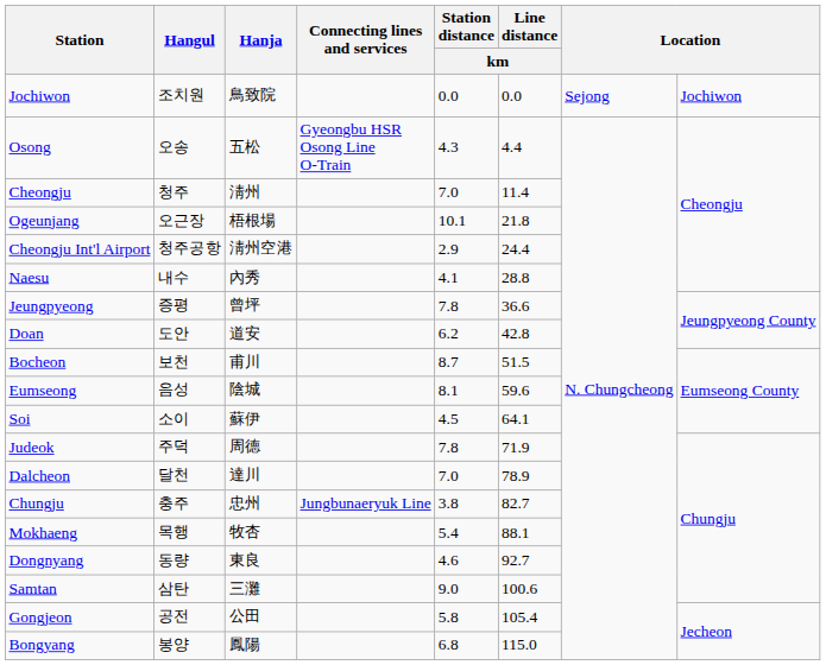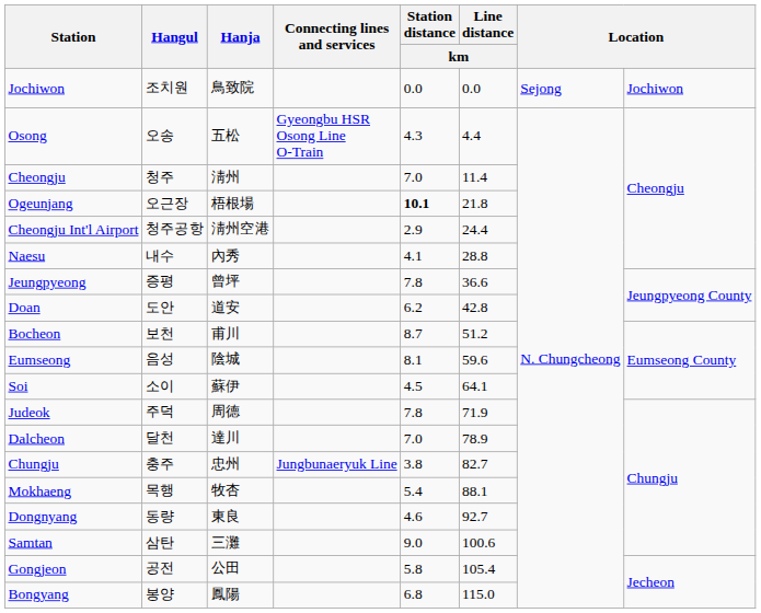Ogeunjang | Station distance / km: normal -> bold
Bocheon | Line distance / km: 51.5 -> 51.2
